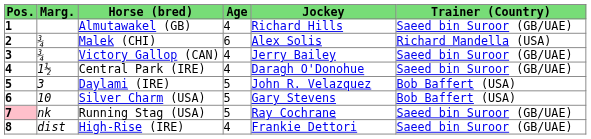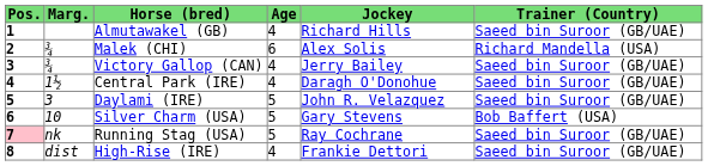Daylami (IRE) | Trainer (Country): Bob Baffert (USA) -> Saeed bin Suroor (GB/UAE)
